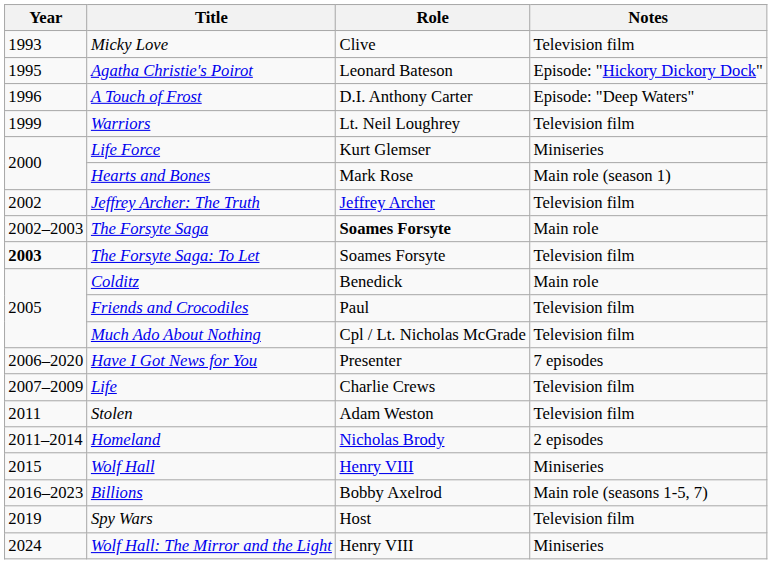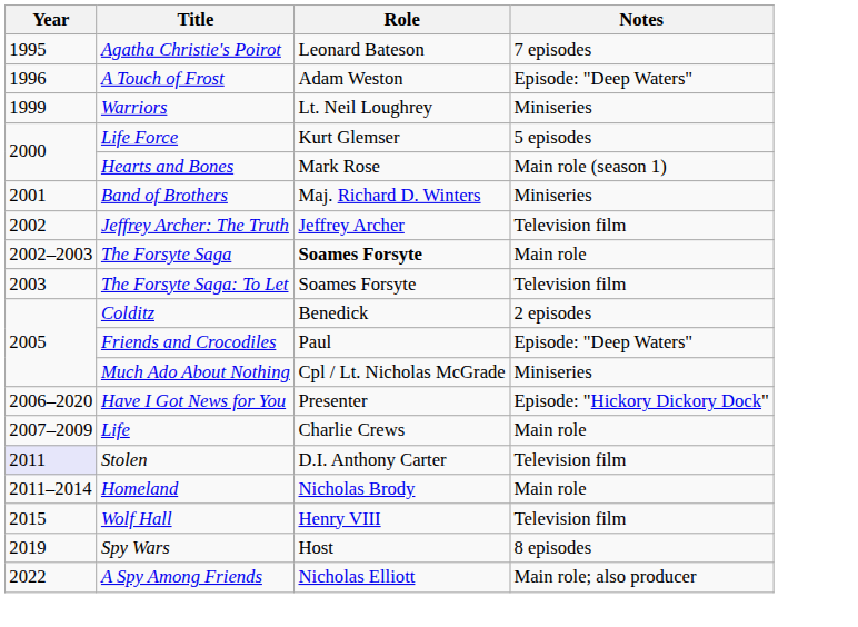- row: 1993 | Micky Love | Clive | Television film
Agatha Christie's Poirot | Notes: Episode: "Hickory Dickory Dock" -> 7 episodes
A Touch of Frost | Role: D.I. Anthony Carter -> Adam Weston
Warriors | Notes: Television film -> Miniseries
Life Force | Notes: Miniseries -> 5 episodes
+ row: 2001 | Band of Brothers | Maj. Richard D. Winters | Miniseries
The Forsyte Saga: To Let | Year: bold -> normal
Colditz | Notes: Main role -> 2 episodes
Friends and Crocodiles | Notes: Television film -> Episode: "Deep Waters"
Much Ado About Nothing | Notes: Television film -> Miniseries
Have I Got News for You | Notes: 7 episodes -> Episode: "Hickory Dickory Dock"
Life | Notes: Television film -> Main role
Stolen | Year: no background -> lavender background
Stolen | Role: Adam Weston -> D.I. Anthony Carter
Homeland | Notes: 2 episodes -> Main role
Wolf Hall | Notes: Miniseries -> Television film
- row: 2016–2023 | Billions | Bobby Axelrod | Main role (seasons 1-5, 7)
Spy Wars | Notes: Television film -> 8 episodes
+ row: 2022 | A Spy Among Friends | Nicholas Elliott | Main role; also producer
- row: 2024 | Wolf Hall: The Mirror and the Light | Henry VIII | Miniseries
